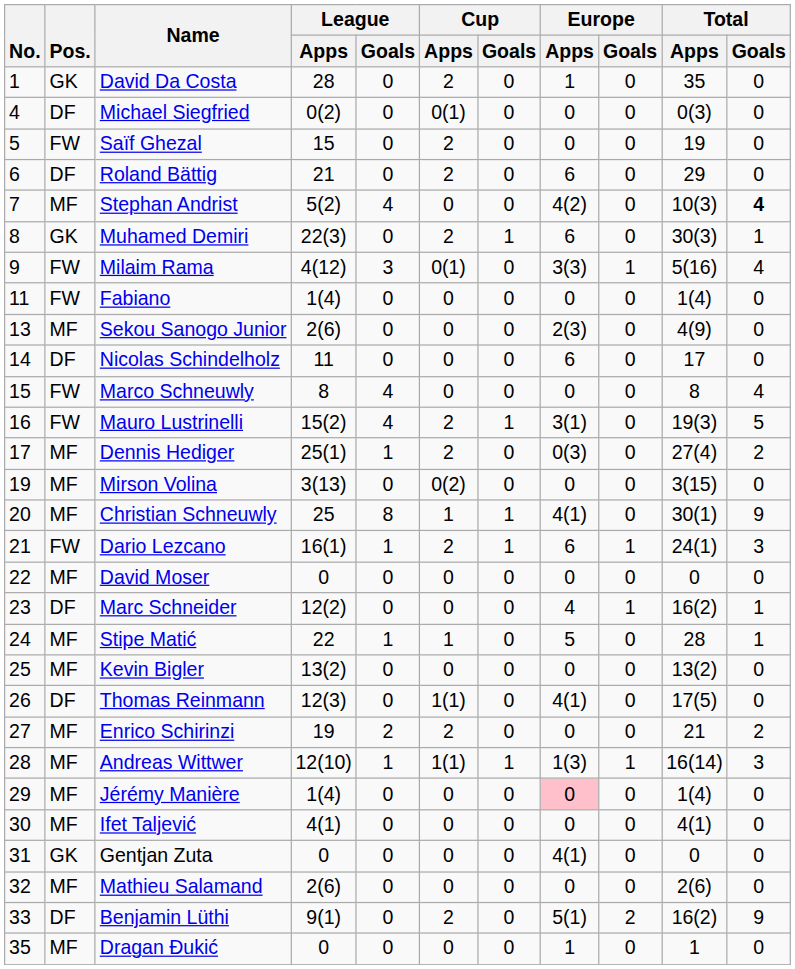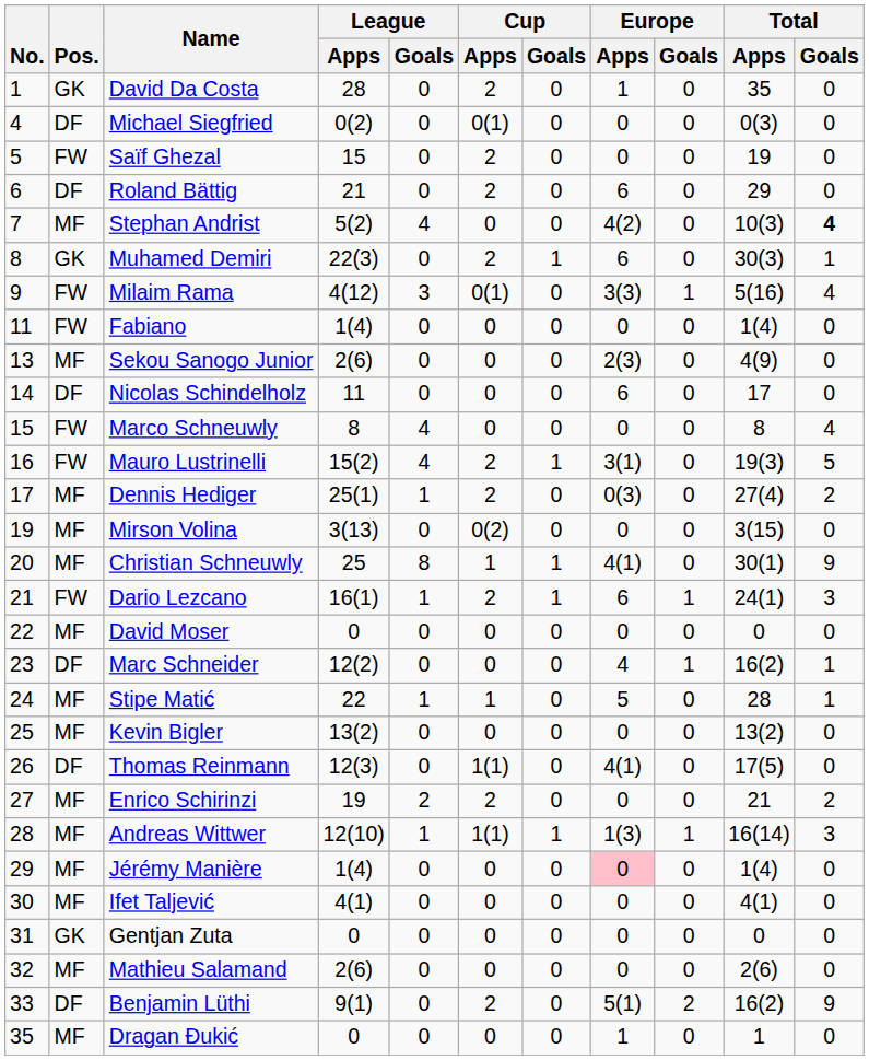Gentjan Zuta | Europe / Apps: 4(1) -> 0
